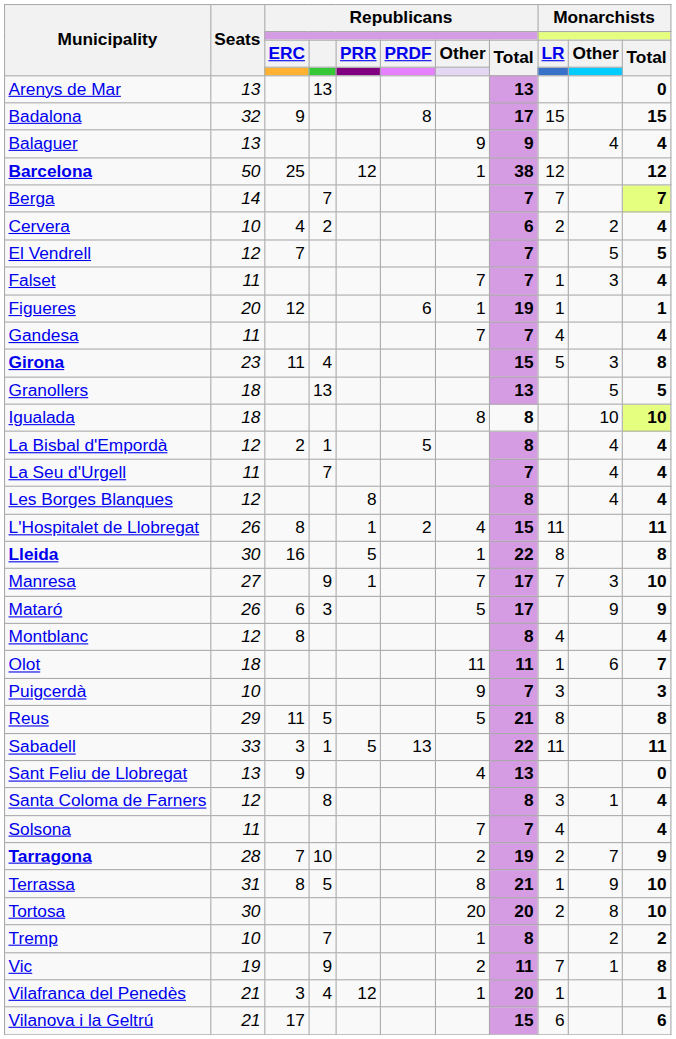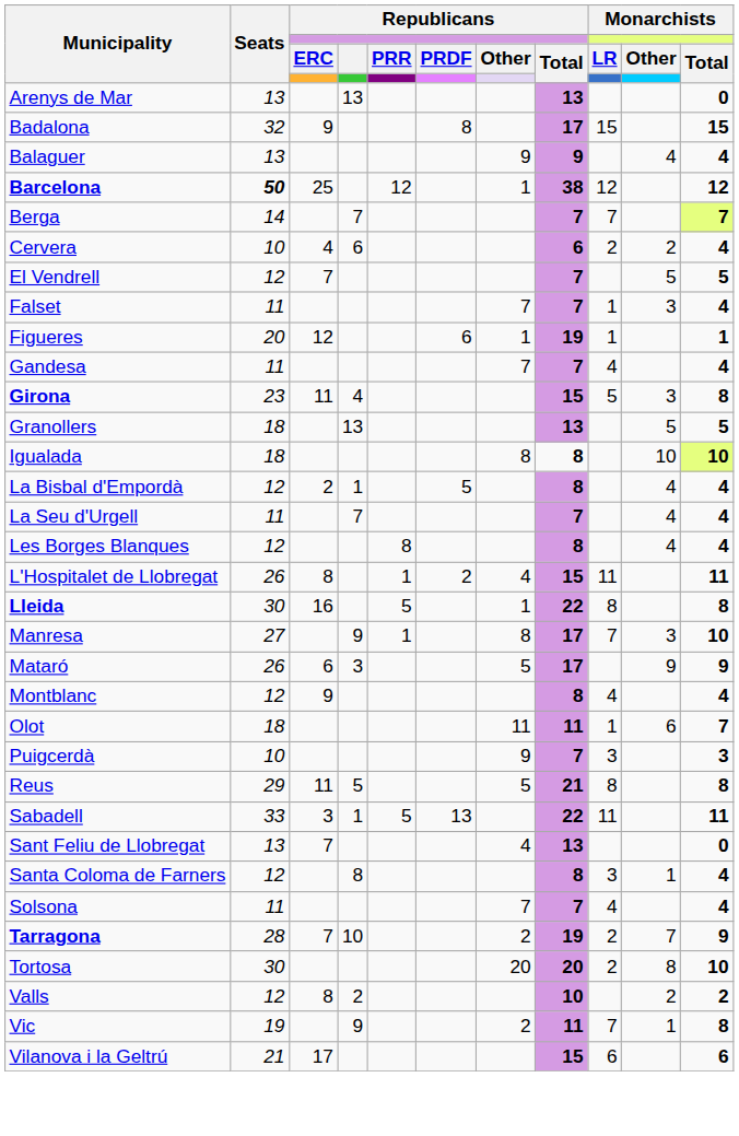Barcelona | Seats: normal -> bold
Cervera | Republicans: 2 -> 6
Manresa | Republicans / Other: 7 -> 8
Montblanc | Republicans / ERC: 8 -> 9
Sant Feliu de Llobregat | Republicans / ERC: 9 -> 7
- row: Terrassa | 31 | 8 | 5 | 8 | 21 | 1 | 9 | 10
- row: Tremp | 10 | 7 | 1 | 8 | 2 | 2
+ row: Valls | 12 | 8 | 2 | 10 | 2 | 2
- row: Vilafranca del Penedès | 21 | 3 | 4 | 12 | 1 | 20 | 1 | 1
